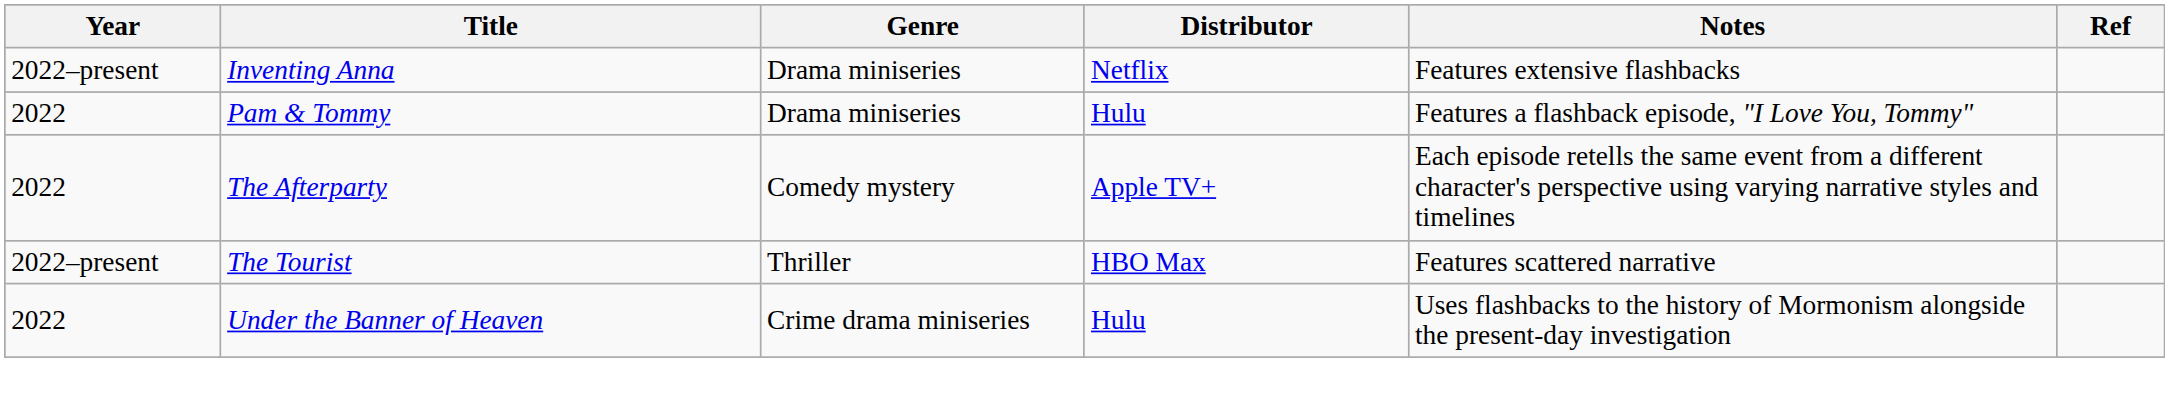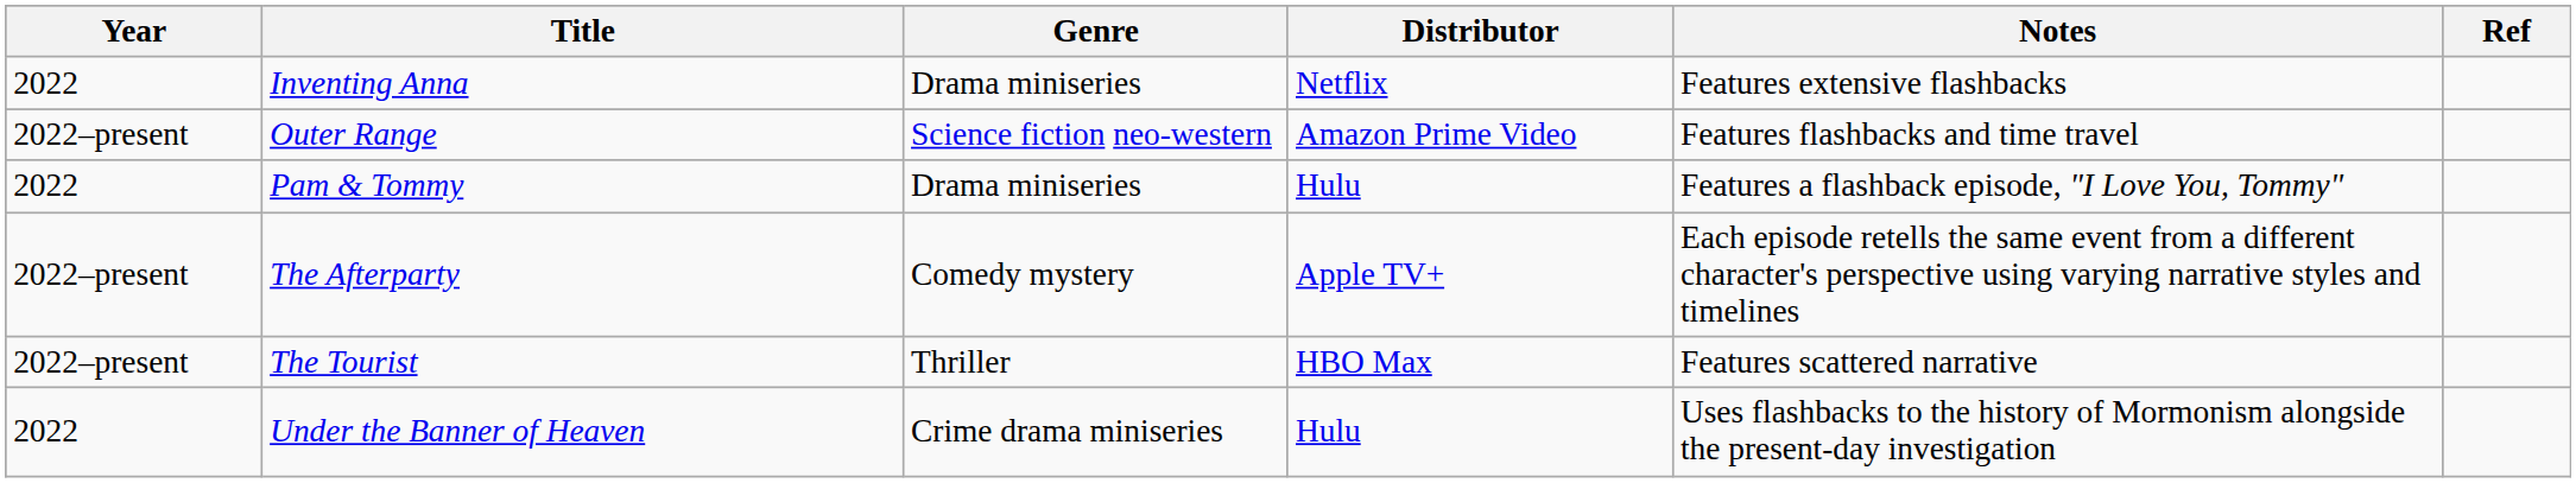Inventing Anna | Year: 2022–present -> 2022
+ row: 2022–present | Outer Range | Science fiction neo-western | Amazon Prime Video | Features flashbacks and time travel
The Afterparty | Year: 2022 -> 2022–present
